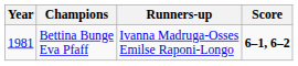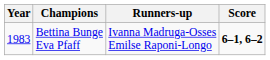Bettina Bunge Eva Pfaff | Year: 1981 -> 1983
